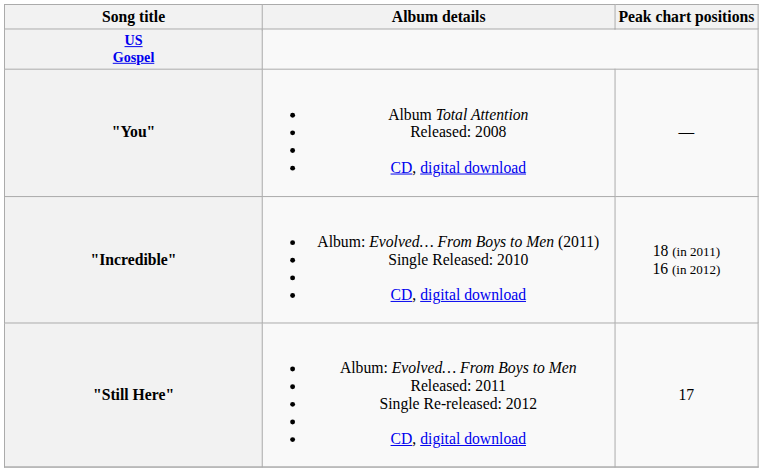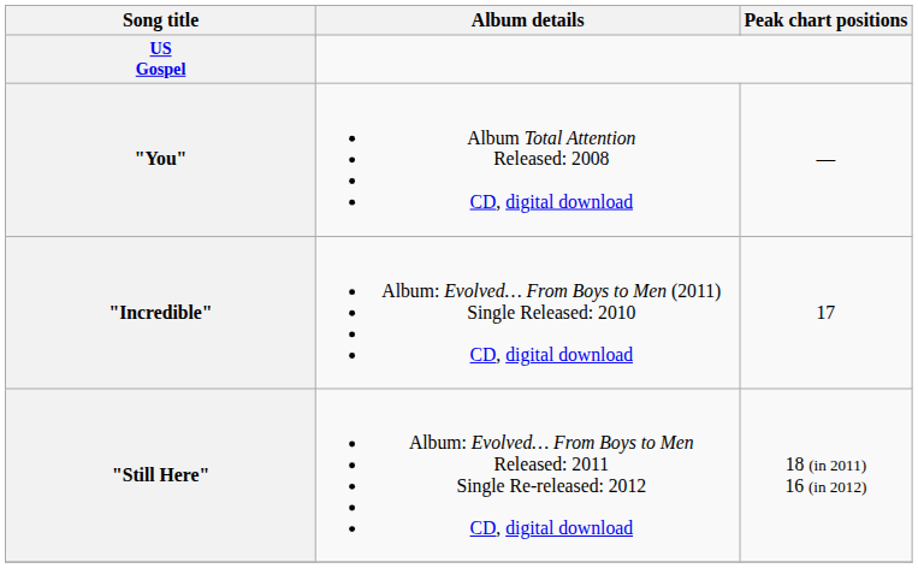"Incredible" | column 3: 18 (in 2011) 16 (in 2012) -> 17
"Still Here" | column 3: 17 -> 18 (in 2011) 16 (in 2012)
